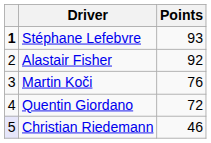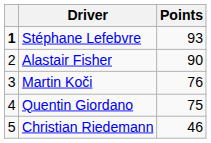Alastair Fisher | Points: 92 -> 90
Quentin Giordano | Points: 72 -> 75
Christian Riedemann | column 1: lavender background -> no background
